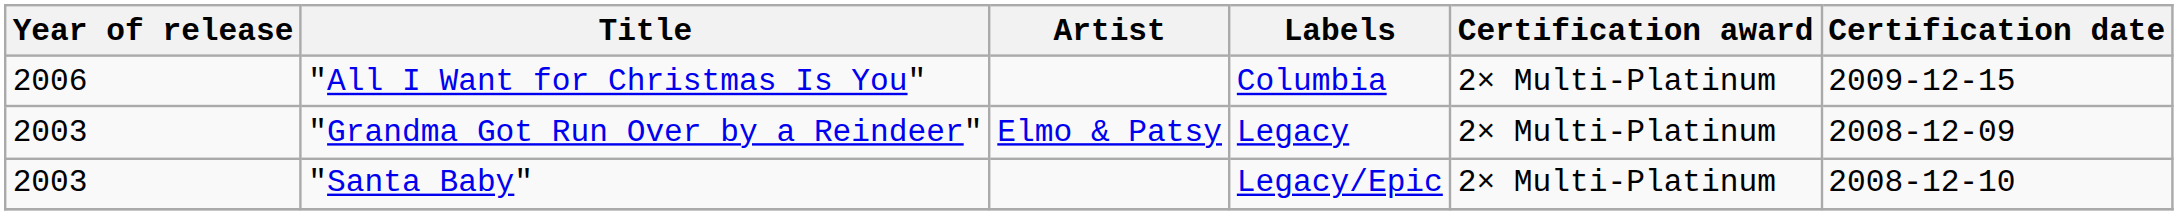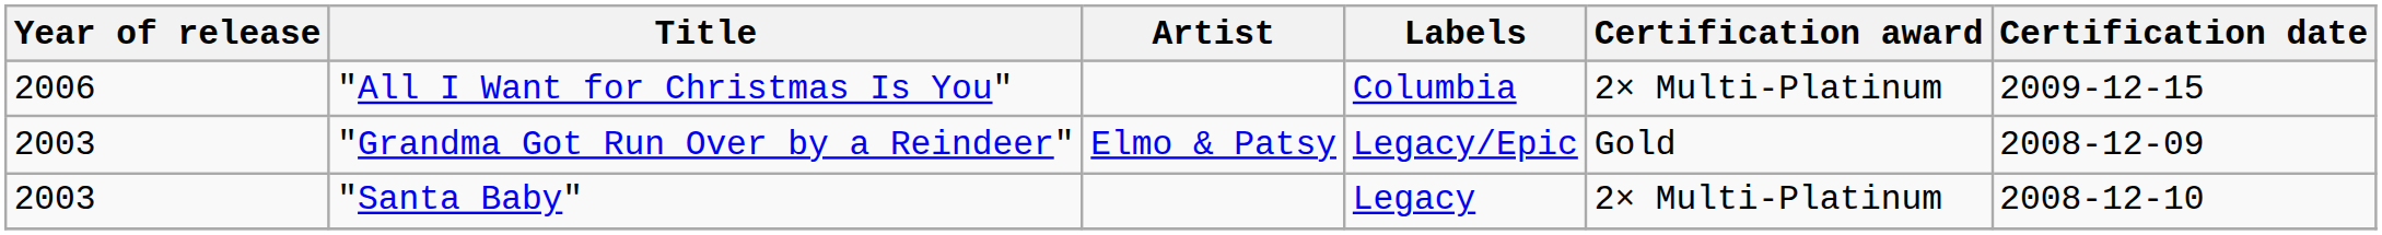"Grandma Got Run Over by a Reindeer" | Labels: Legacy -> Legacy/Epic
"Grandma Got Run Over by a Reindeer" | Certification award: 2× Multi-Platinum -> Gold
"Santa Baby" | Labels: Legacy/Epic -> Legacy
